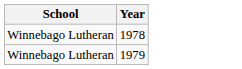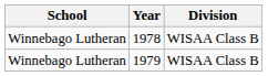+ column: Division | WISAA Class B | WISAA Class B
